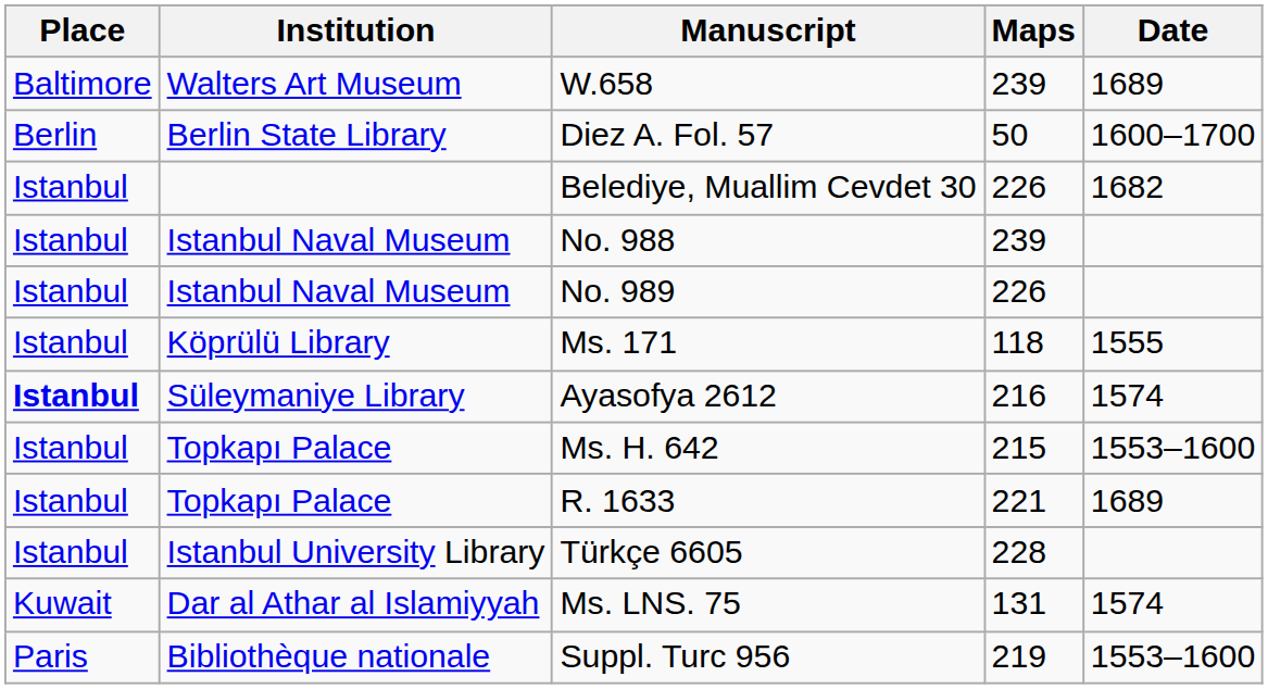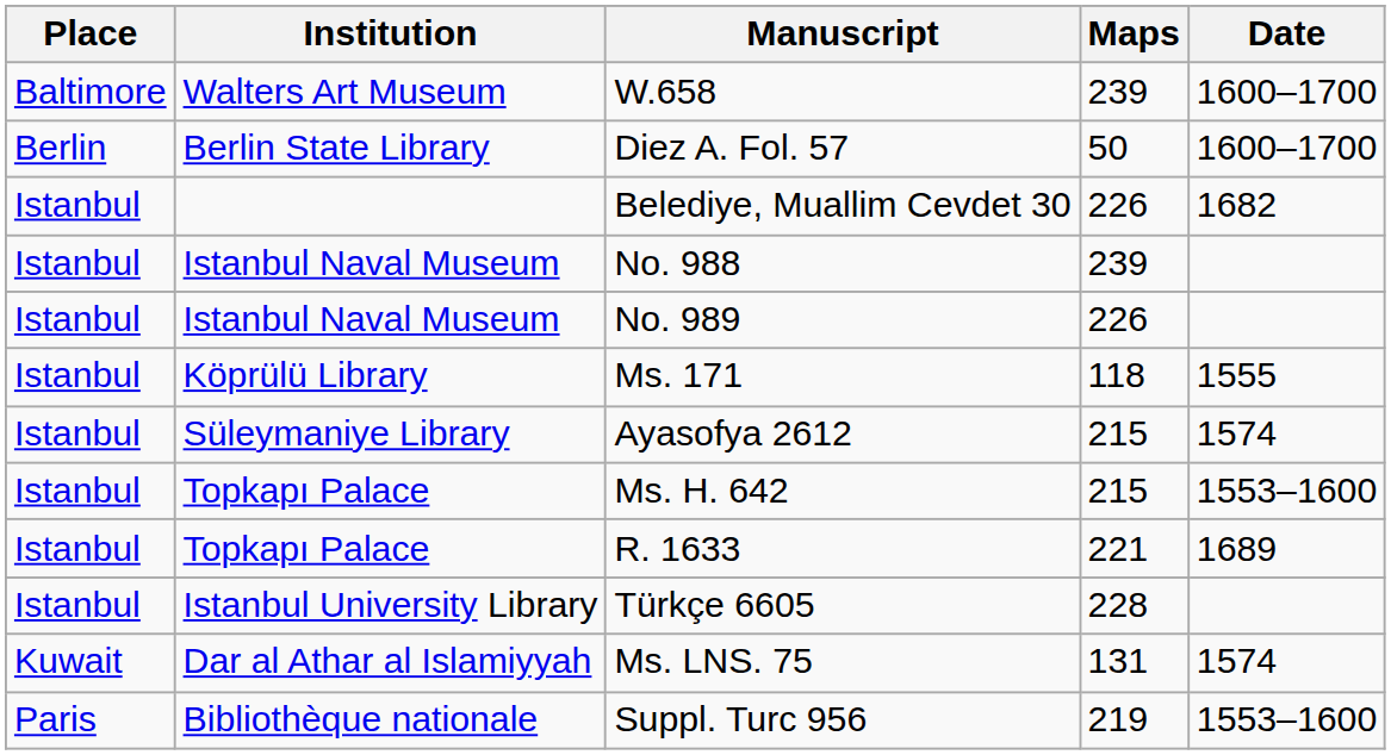W.658 | Date: 1689 -> 1600–1700
Ayasofya 2612 | Place: bold -> normal
Ayasofya 2612 | Maps: 216 -> 215
